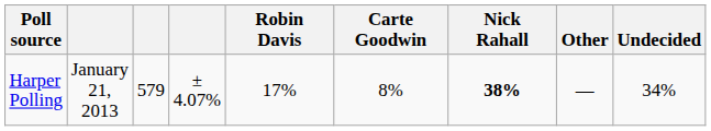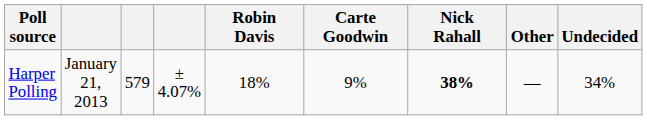Harper Polling | Robin Davis: 17% -> 18%
Harper Polling | Carte Goodwin: 8% -> 9%
